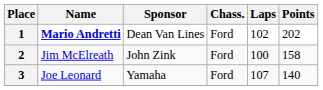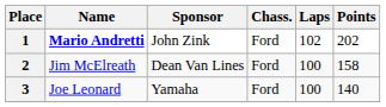1 | Sponsor: Dean Van Lines -> John Zink
2 | Sponsor: John Zink -> Dean Van Lines
3 | Laps: 107 -> 100
